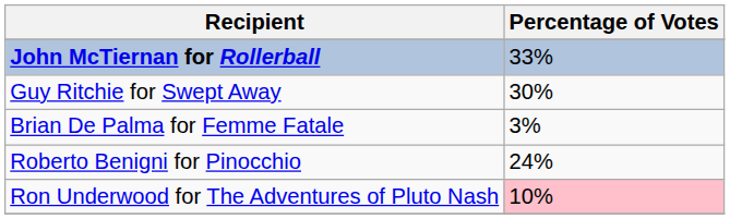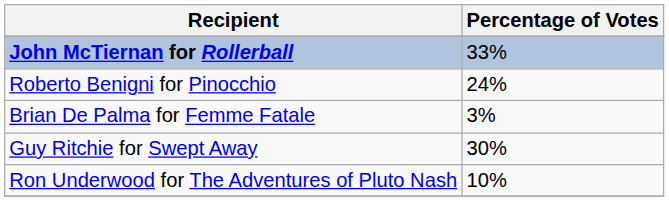rows swapped: Roberto Benigni for Pinocchio <-> Guy Ritchie for Swept Away
Ron Underwood for The Adventures of Pluto Nash | Percentage of Votes: pink background -> no background
